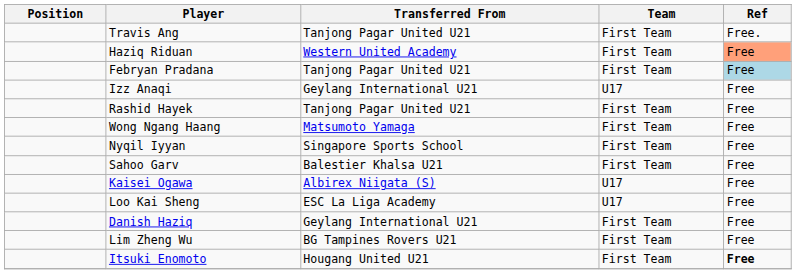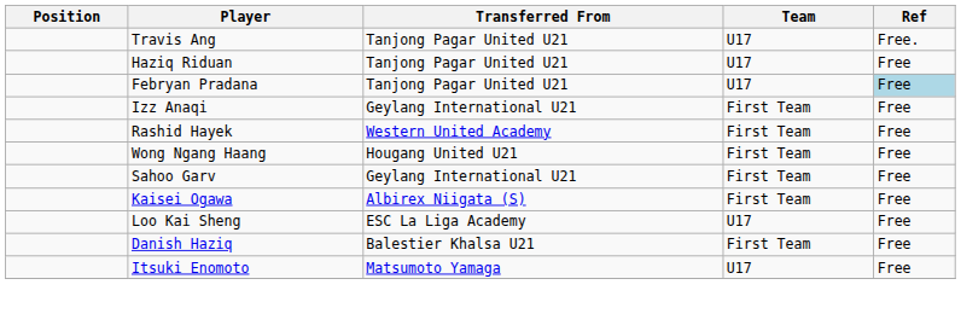Travis Ang | Team: First Team -> U17
Haziq Riduan | Transferred From: Western United Academy -> Tanjong Pagar United U21
Haziq Riduan | Team: First Team -> U17
Haziq Riduan | Ref: lightsalmon background -> no background
Febryan Pradana | Team: First Team -> U17
Izz Anaqi | Team: U17 -> First Team
Rashid Hayek | Transferred From: Tanjong Pagar United U21 -> Western United Academy
Wong Ngang Haang | Transferred From: Matsumoto Yamaga -> Hougang United U21
- row: Nyqil Iyyan | Singapore Sports School | First Team | Free
Sahoo Garv | Transferred From: Balestier Khalsa U21 -> Geylang International U21
Kaisei Ogawa | Team: U17 -> First Team
Danish Haziq | Transferred From: Geylang International U21 -> Balestier Khalsa U21
- row: Lim Zheng Wu | BG Tampines Rovers U21 | First Team | Free
Itsuki Enomoto | Transferred From: Hougang United U21 -> Matsumoto Yamaga
Itsuki Enomoto | Team: First Team -> U17
Itsuki Enomoto | Ref: bold -> normal
